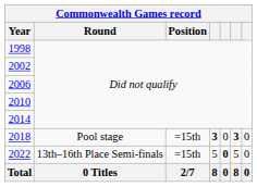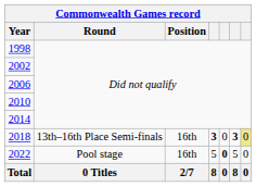2018 | Round: Pool stage -> 13th–16th Place Semi-finals
2018 | Position: =15th -> 16th
2018 | column 7: no background -> khaki background
2022 | Round: 13th–16th Place Semi-finals -> Pool stage
2022 | Position: =15th -> 16th
